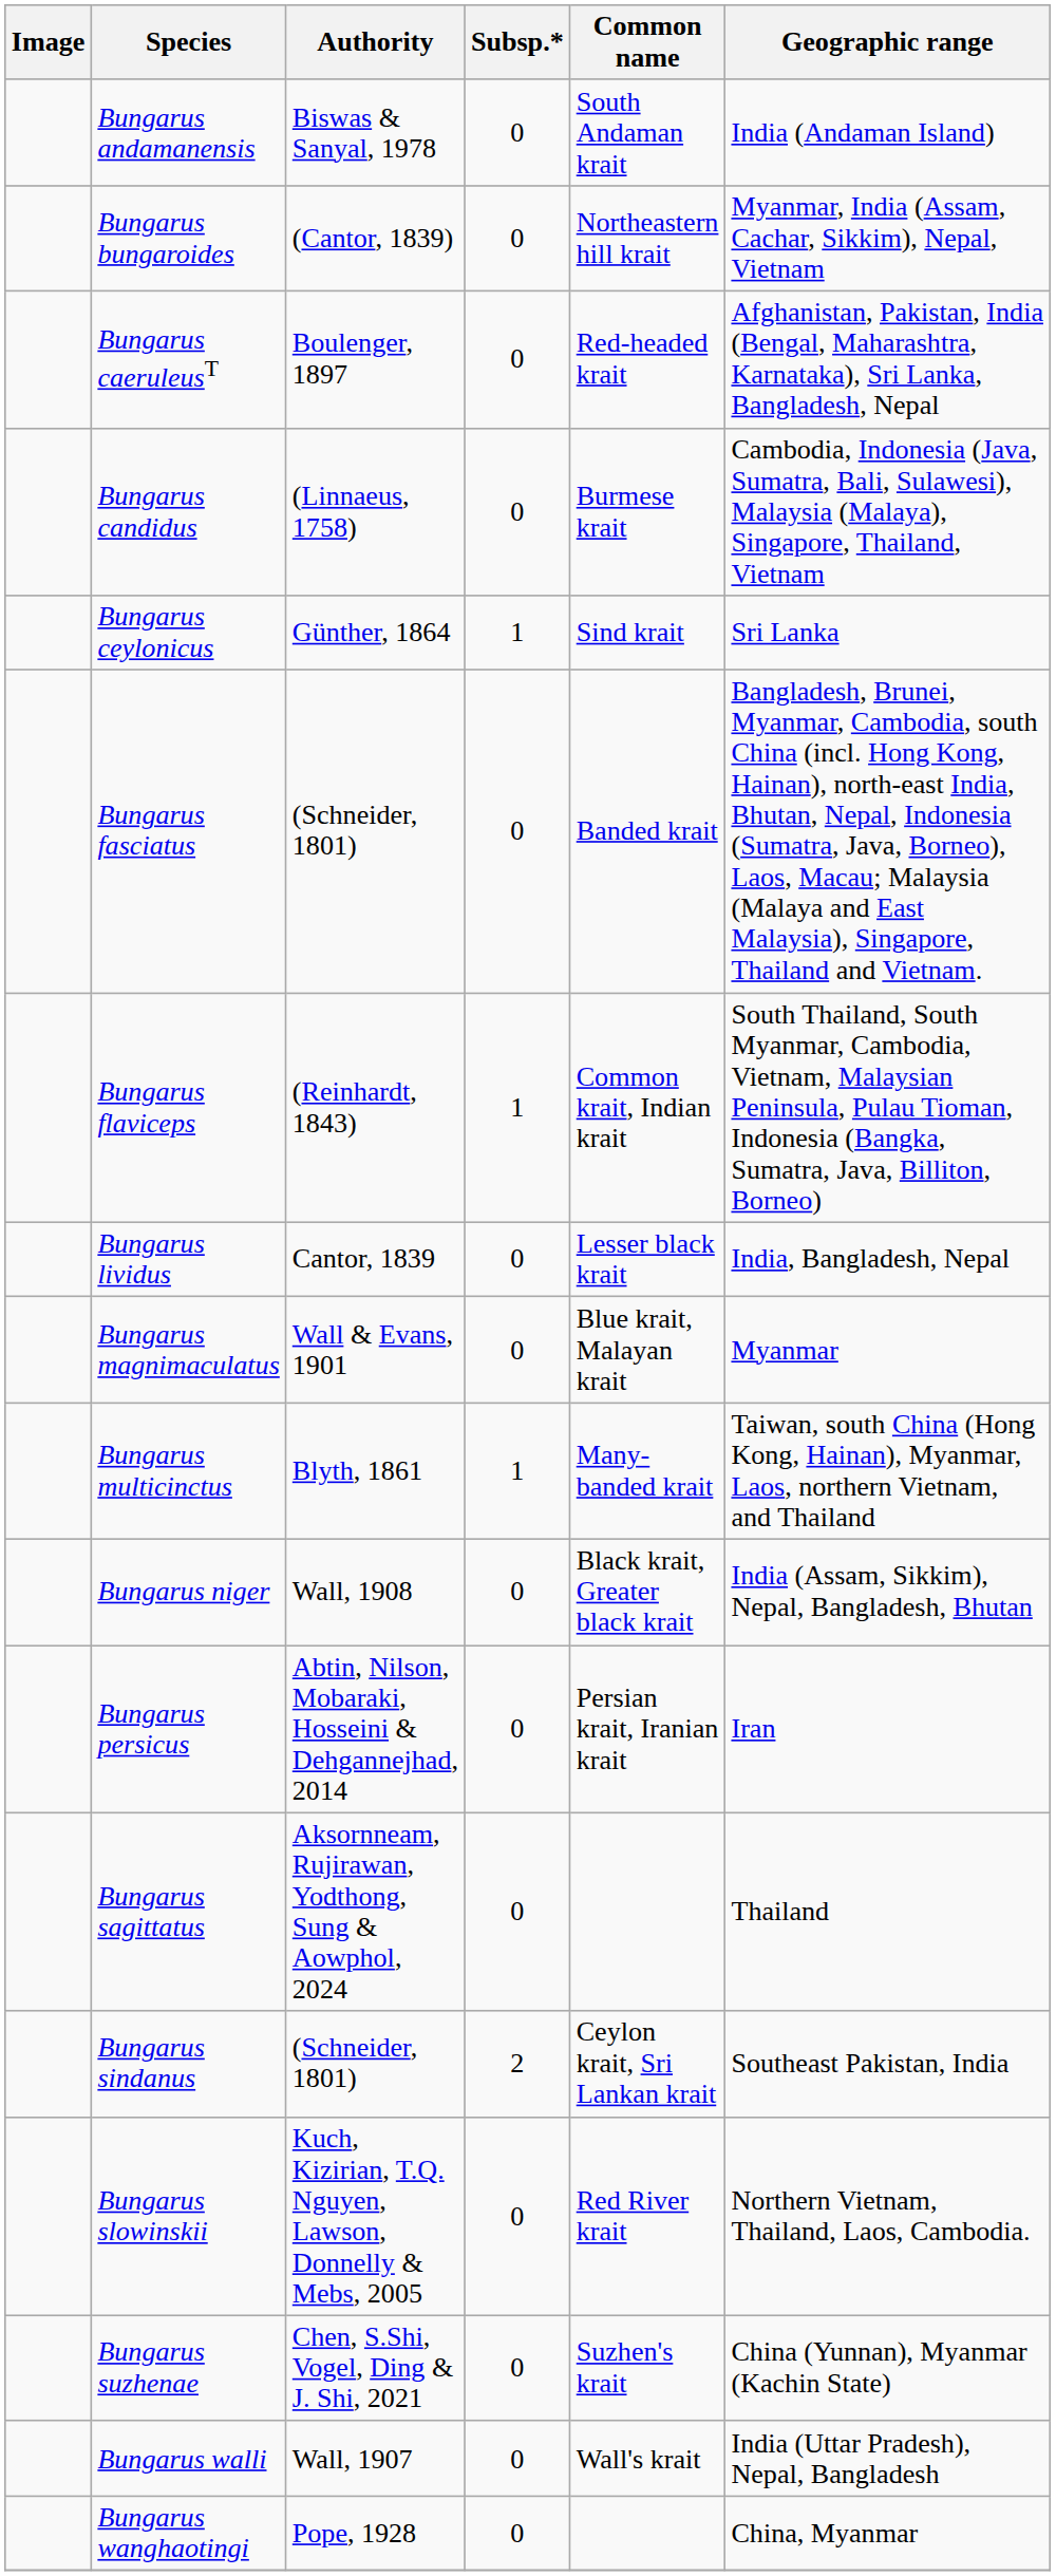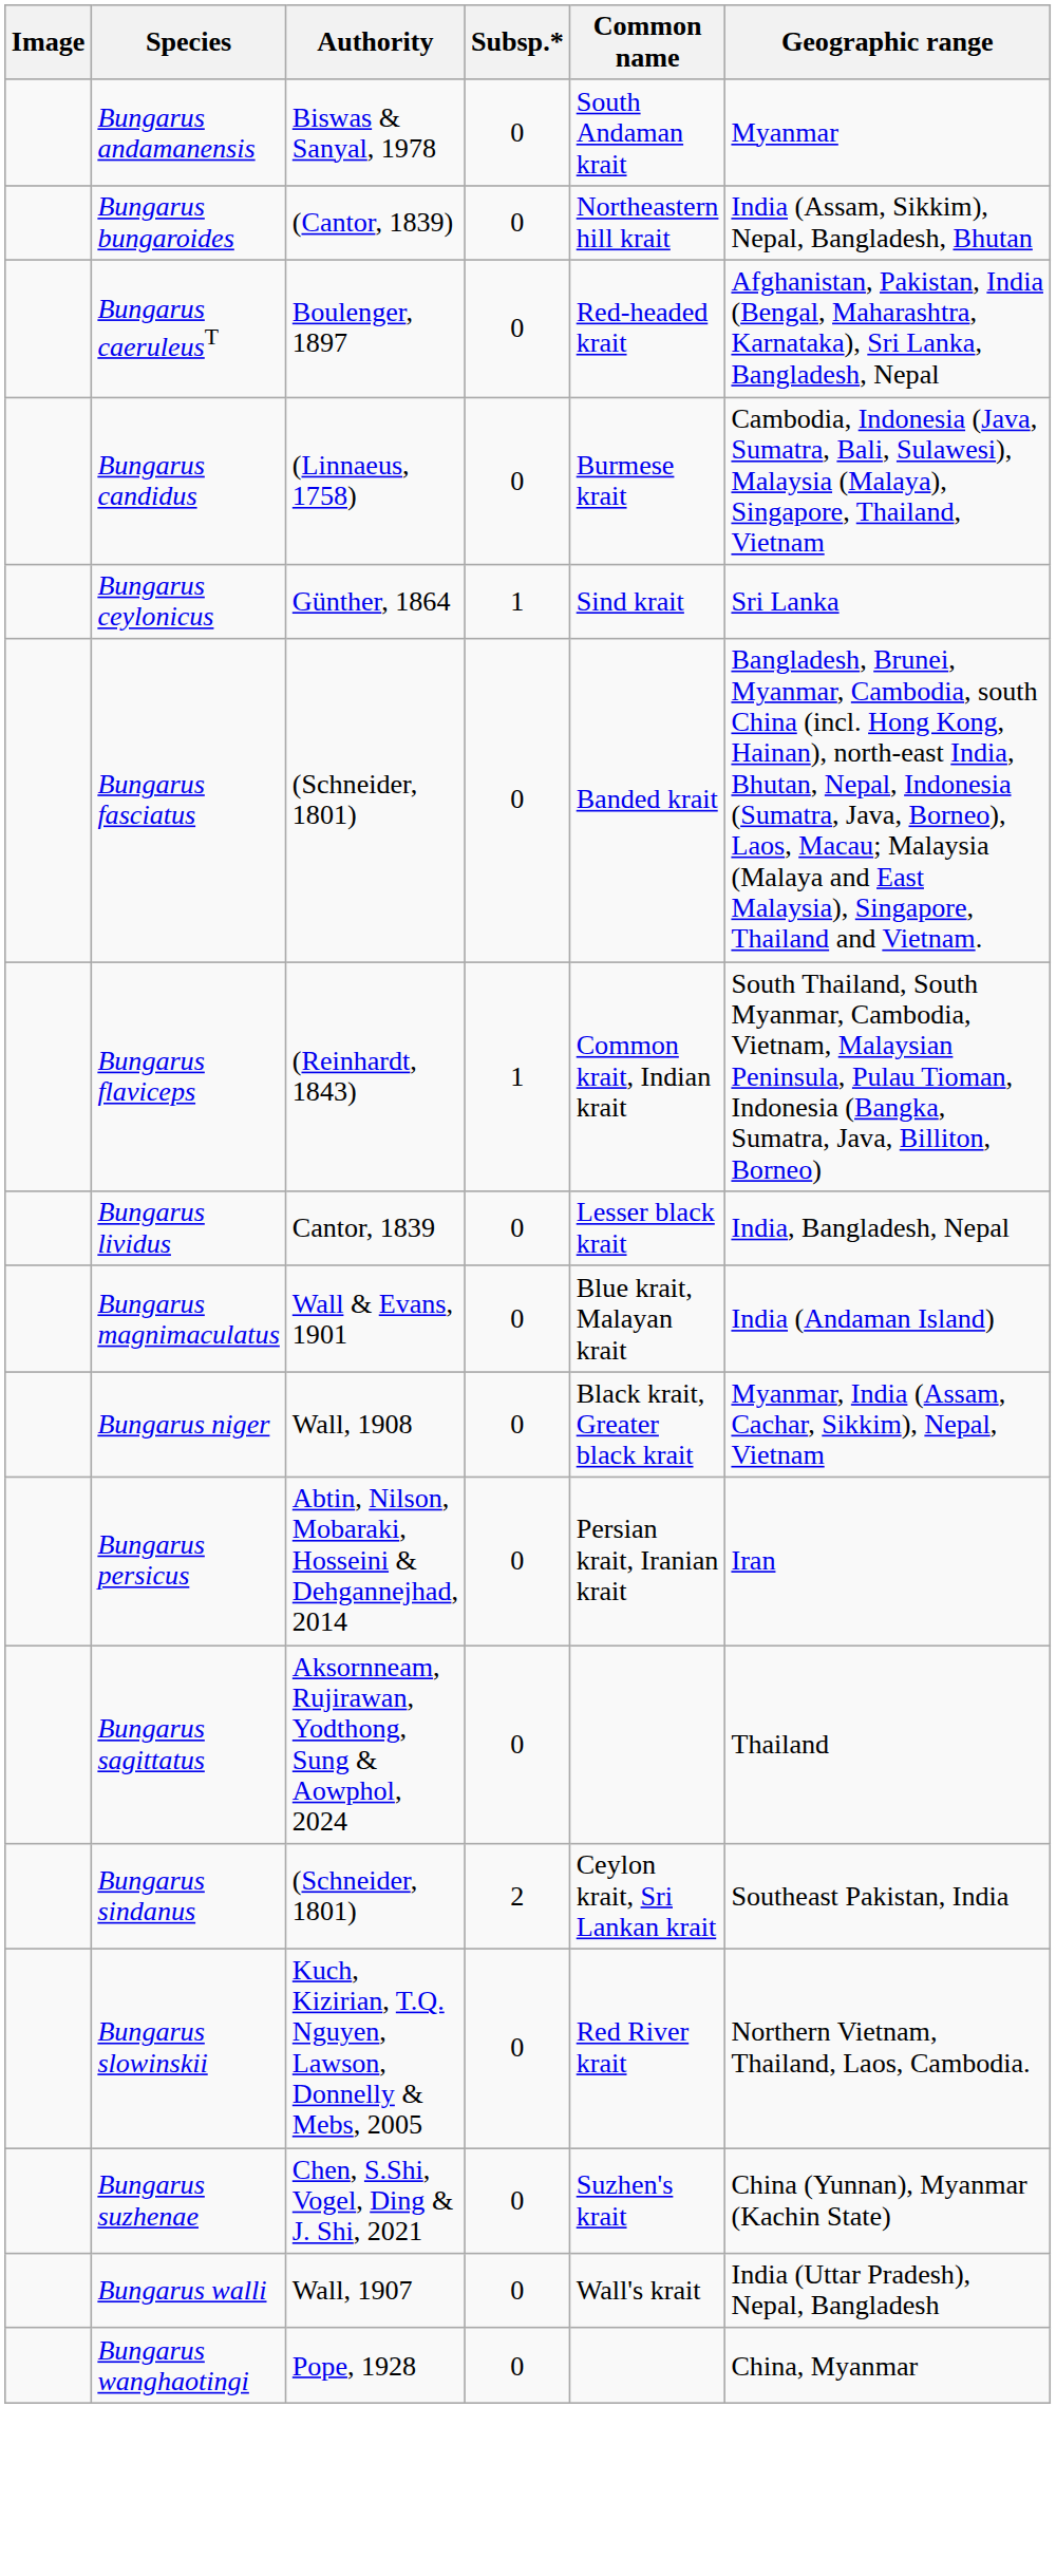Bungarus andamanensis | Geographic range: India (Andaman Island) -> Myanmar
Bungarus bungaroides | Geographic range: Myanmar, India (Assam, Cachar, Sikkim), Nepal, Vietnam -> India (Assam, Sikkim), Nepal, Bangladesh, Bhutan
Bungarus magnimaculatus | Geographic range: Myanmar -> India (Andaman Island)
- row: Bungarus multicinctus | Blyth, 1861 | 1 | Many-banded krait | Taiwan, south China (Hong Kong, Hainan), Myanmar, Laos, northern Vietnam, and Thailand
Bungarus niger | Geographic range: India (Assam, Sikkim), Nepal, Bangladesh, Bhutan -> Myanmar, India (Assam, Cachar, Sikkim), Nepal, Vietnam
